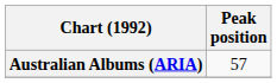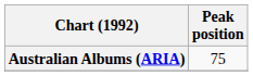Australian Albums (ARIA) | Peak position: 57 -> 75
